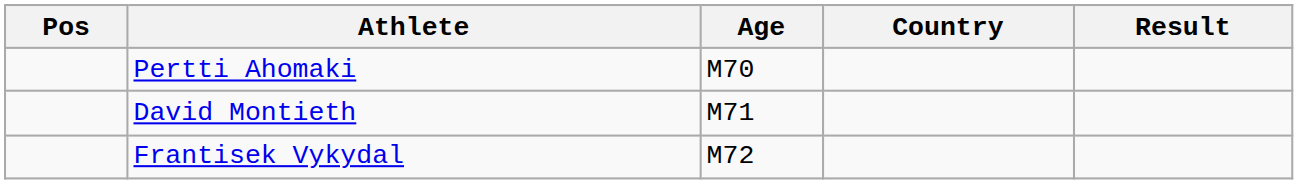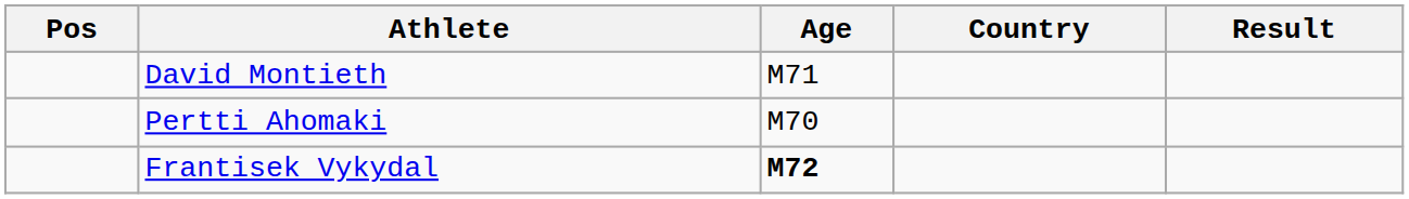rows swapped: David Montieth <-> Pertti Ahomaki
Frantisek Vykydal | Age: normal -> bold
